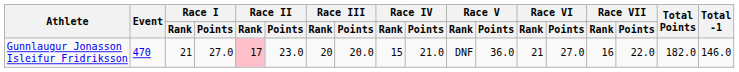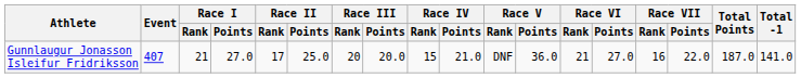Gunnlaugur Jonasson Isleifur Fridriksson | Event: 470 -> 407
Gunnlaugur Jonasson Isleifur Fridriksson | Race II / Rank: pink background -> no background
Gunnlaugur Jonasson Isleifur Fridriksson | Race II / Points: 23.0 -> 25.0
Gunnlaugur Jonasson Isleifur Fridriksson | Total Points: 182.0 -> 187.0
Gunnlaugur Jonasson Isleifur Fridriksson | Total -1: 146.0 -> 141.0
